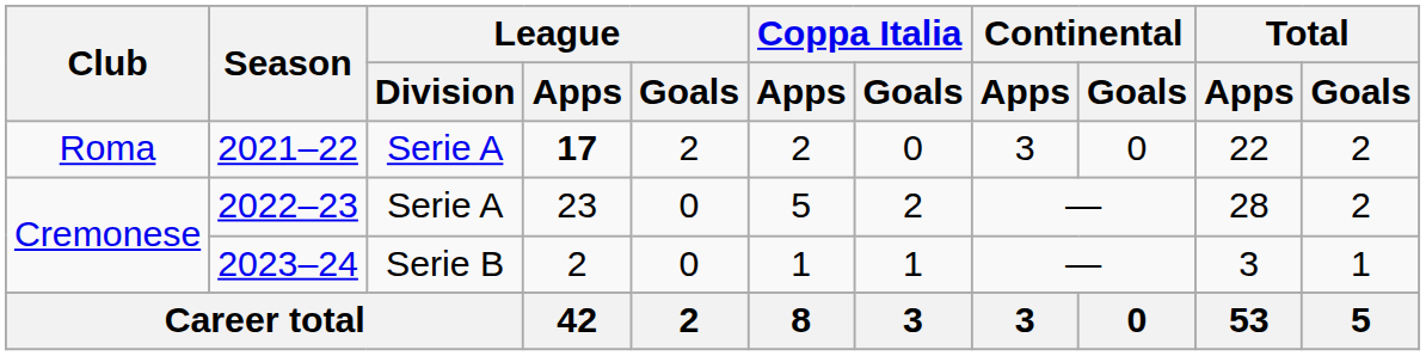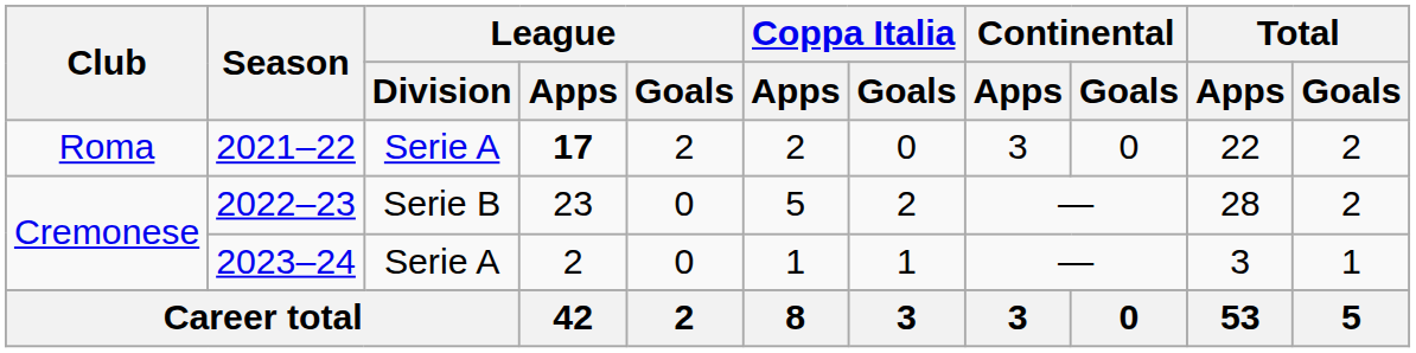2022–23 | League / Division: Serie A -> Serie B
2023–24 | League / Division: Serie B -> Serie A
